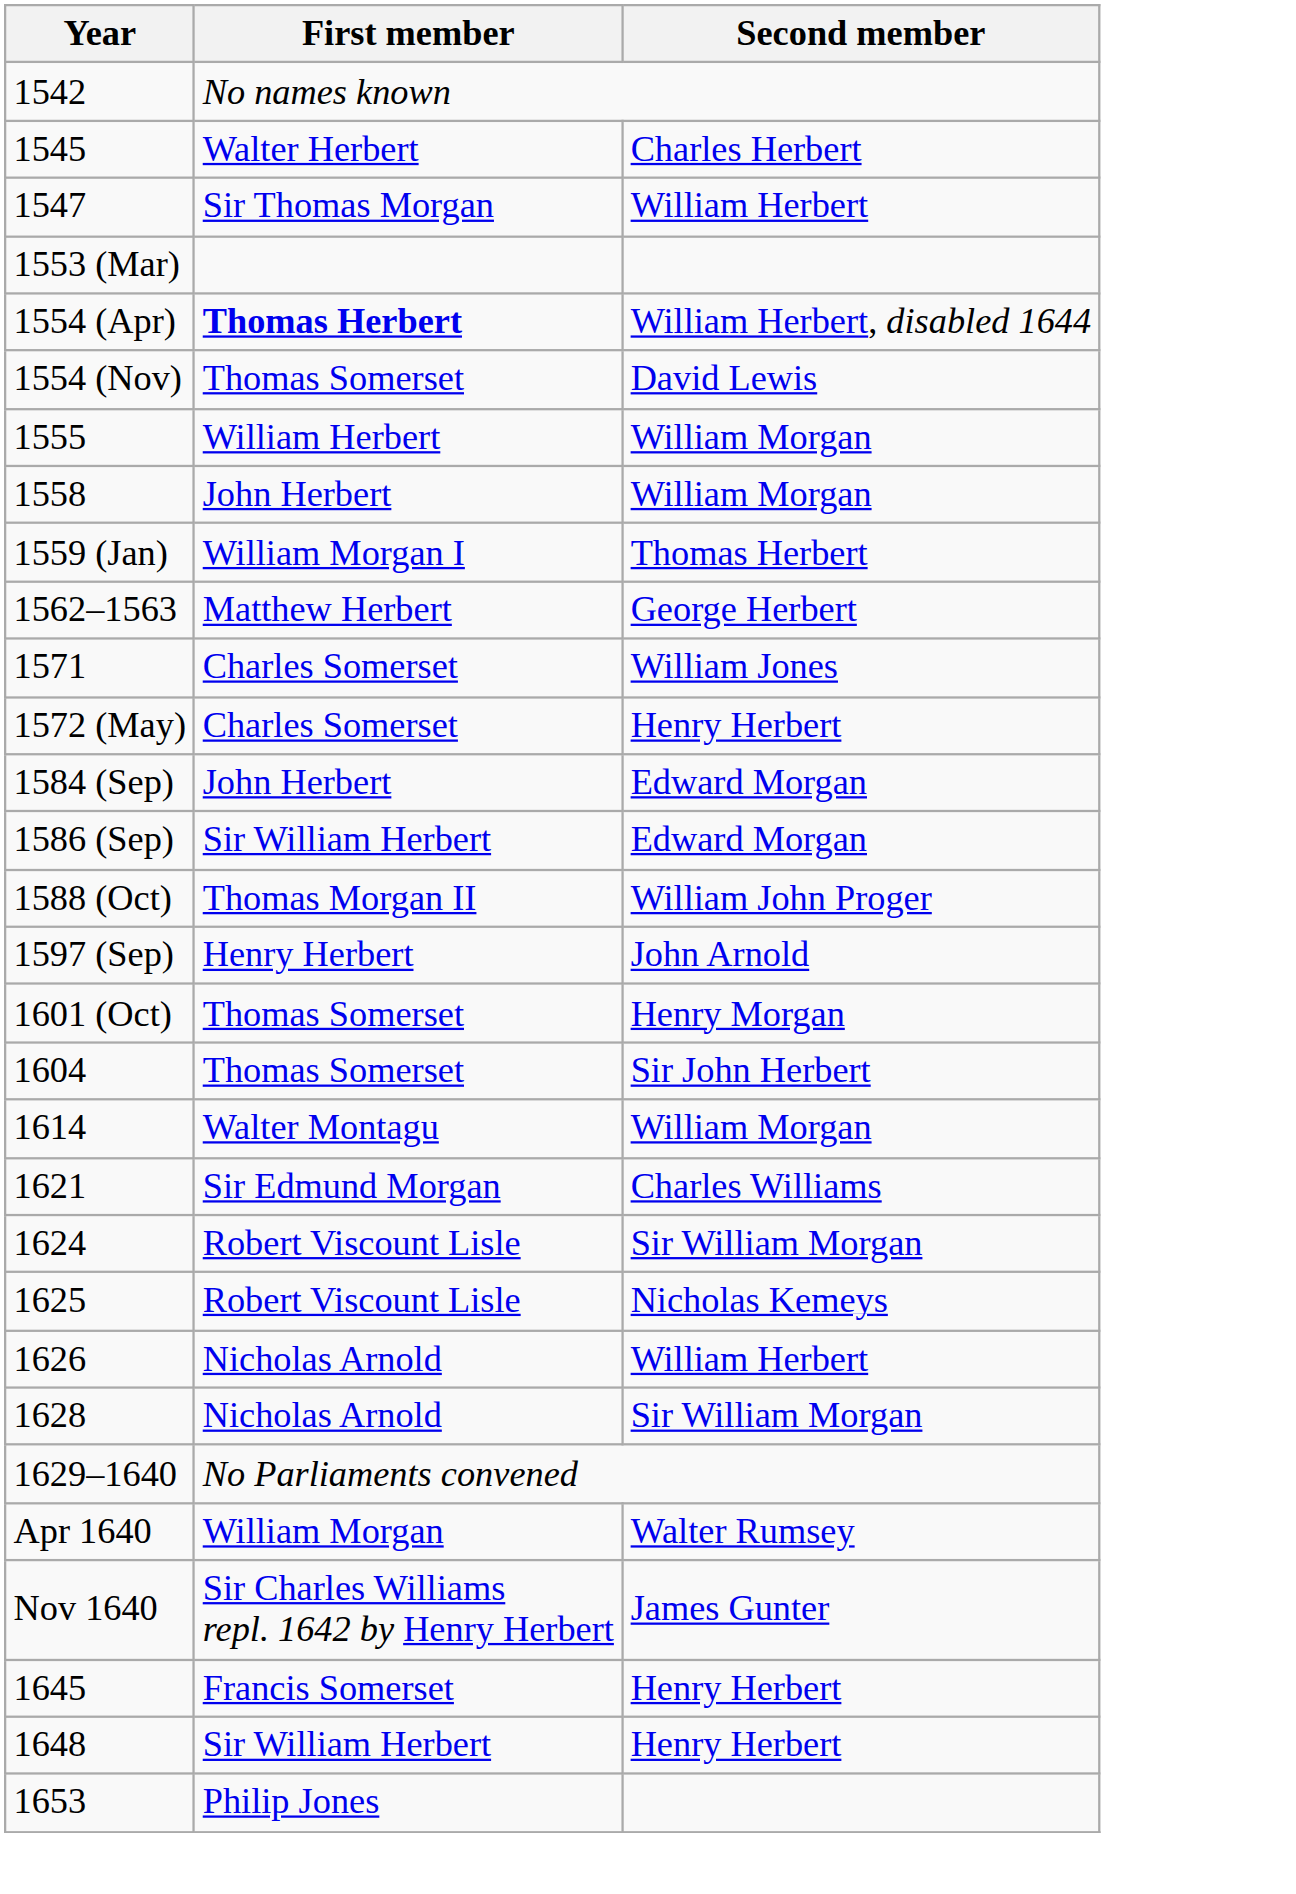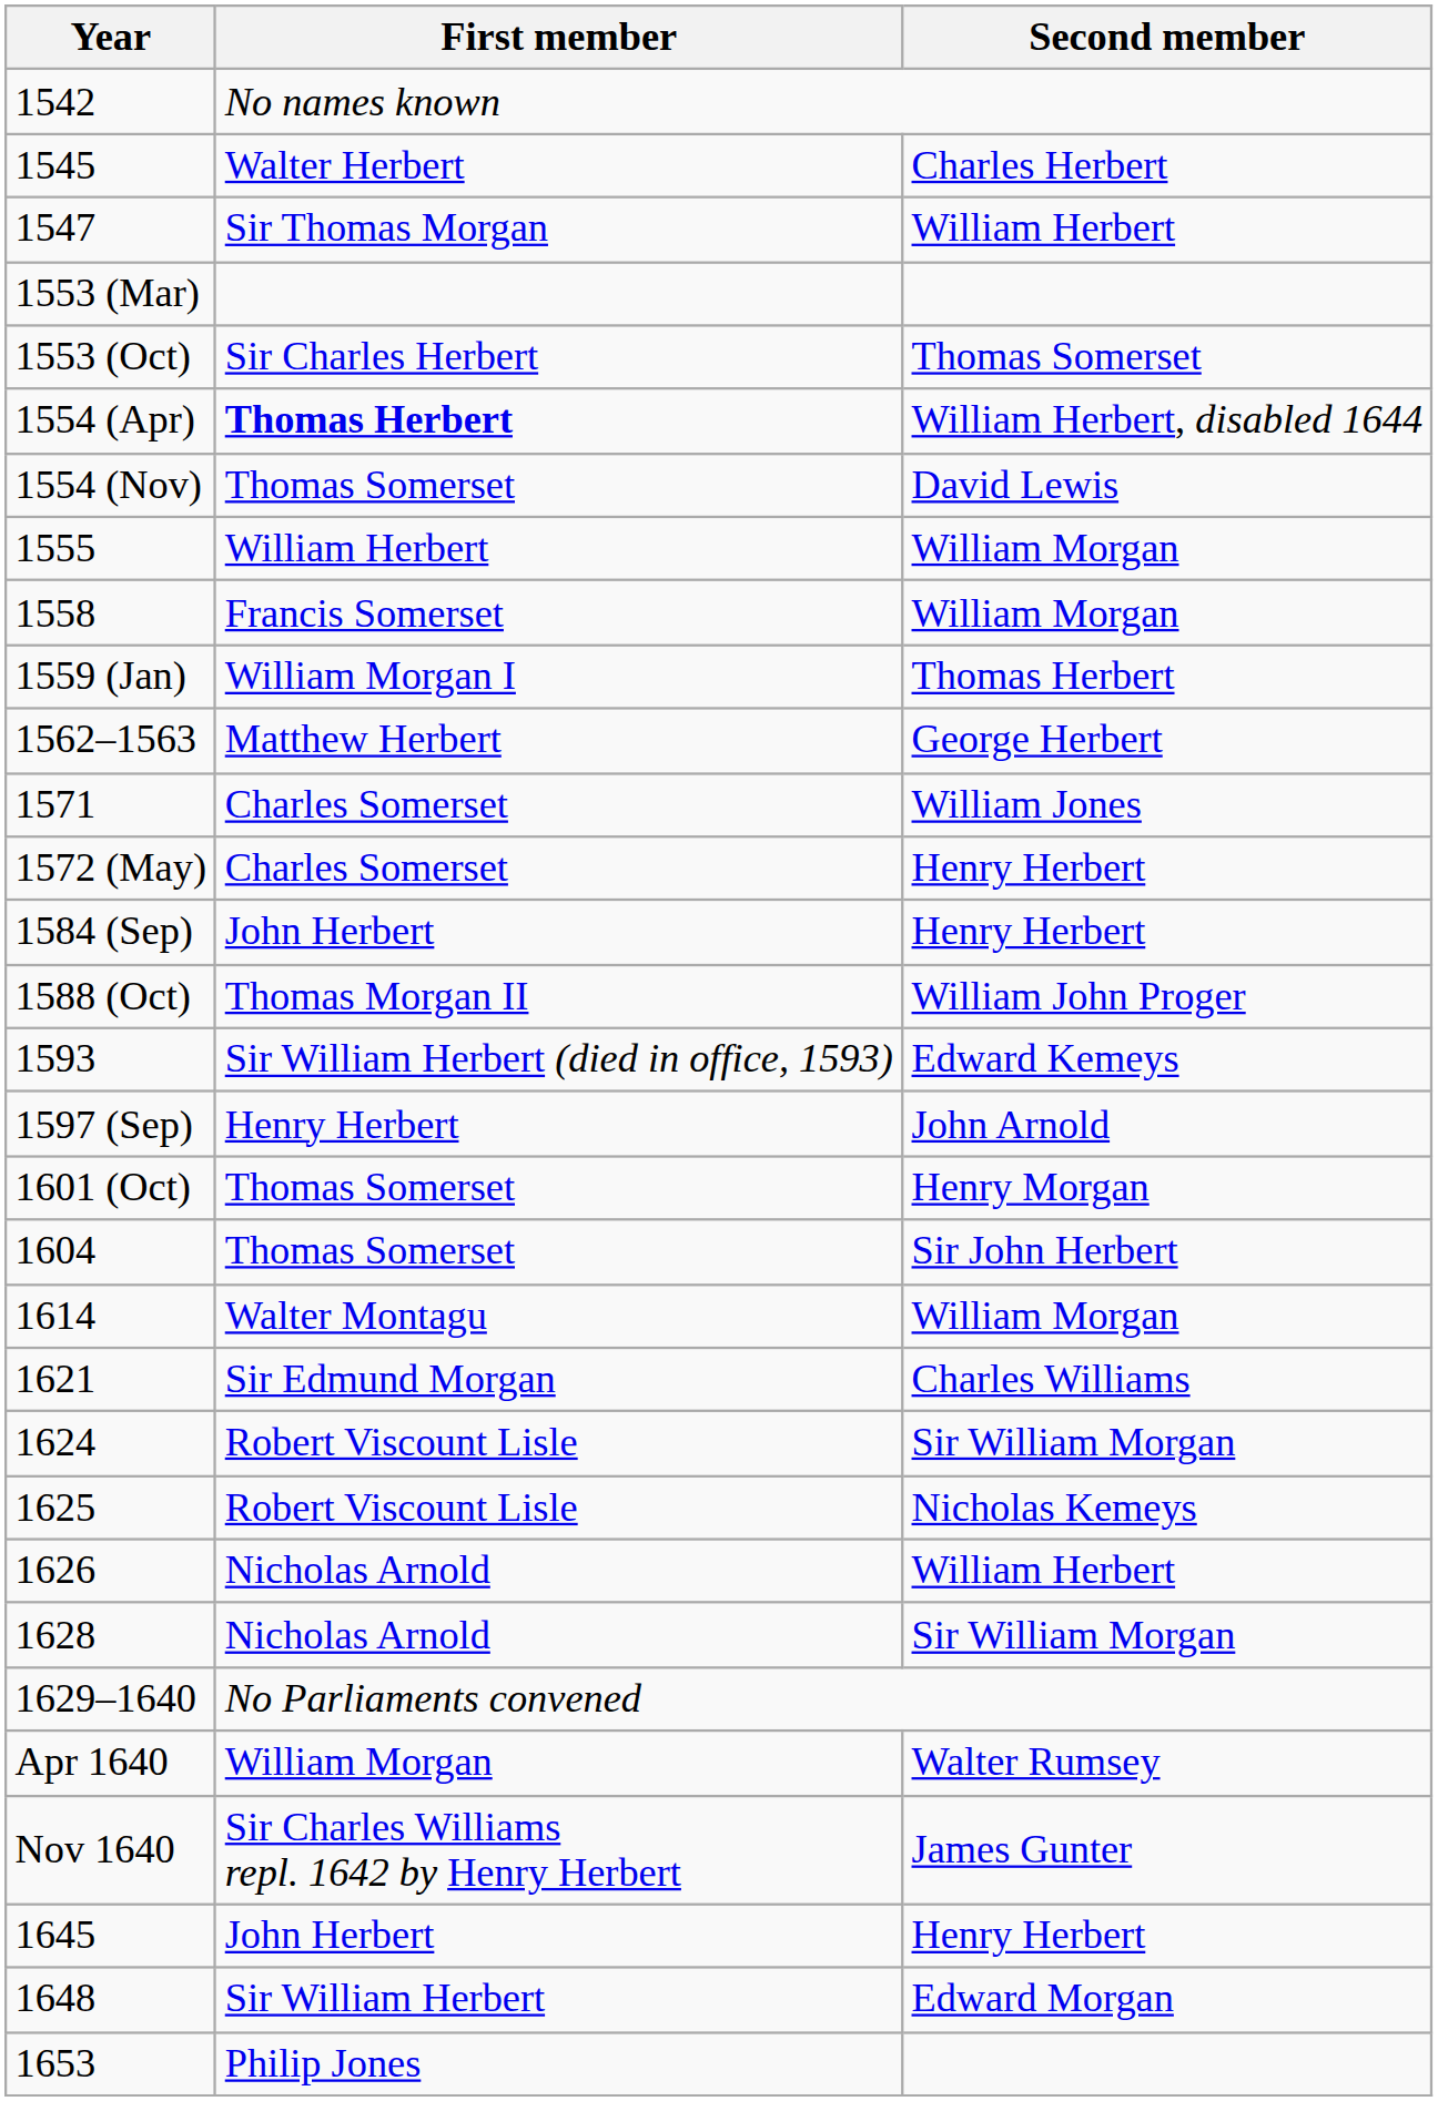+ row: 1553 (Oct) | Sir Charles Herbert | Thomas Somerset
1558 | First member: John Herbert -> Francis Somerset
1584 (Sep) | Second member: Edward Morgan -> Henry Herbert
- row: 1586 (Sep) | Sir William Herbert | Edward Morgan
+ row: 1593 | Sir William Herbert (died in office, 1593) | Edward Kemeys
1645 | First member: Francis Somerset -> John Herbert
1648 | Second member: Henry Herbert -> Edward Morgan
